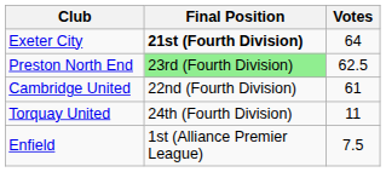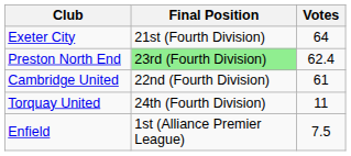Exeter City | Final Position: bold -> normal
Preston North End | Votes: 62.5 -> 62.4
